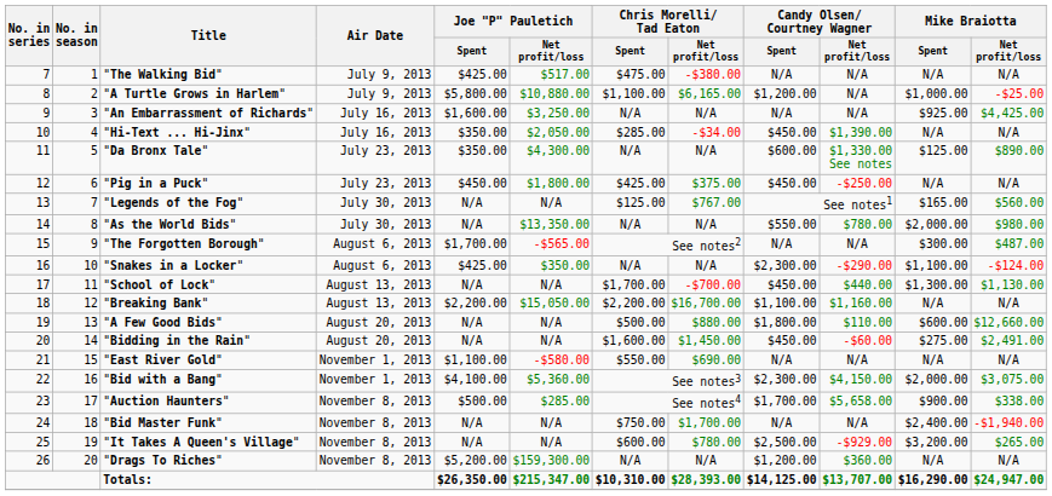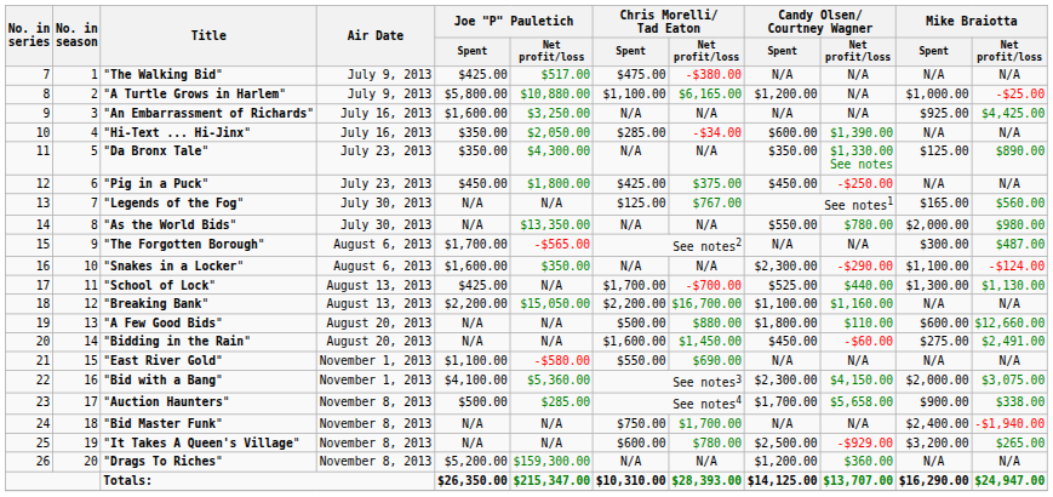"Hi-Text ... Hi-Jinx" | Candy Olsen/ Courtney Wagner / Spent: $450.00 -> $600.00
"Da Bronx Tale" | Candy Olsen/ Courtney Wagner / Spent: $600.00 -> $350.00
"Snakes in a Locker" | Joe "P" Pauletich / Spent: $425.00 -> $1,600.00
"School of Lock" | Joe "P" Pauletich / Spent: N/A -> $425.00
"School of Lock" | Candy Olsen/ Courtney Wagner / Spent: $450.00 -> $525.00
